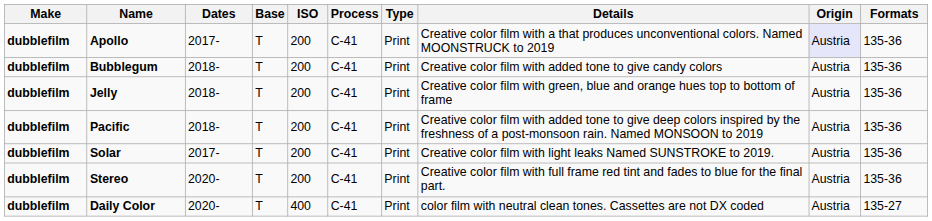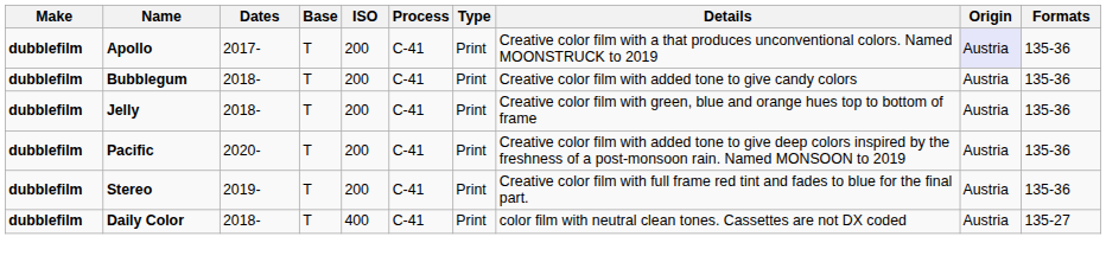Pacific | Dates: 2018- -> 2020-
- row: dubblefilm | Solar | 2017- | T | 200 | C-41 | Print | Creative color film with light leaks Named SUNSTROKE to 2019. | Austria | 135-36
Stereo | Dates: 2020- -> 2019-
Daily Color | Dates: 2020- -> 2018-
